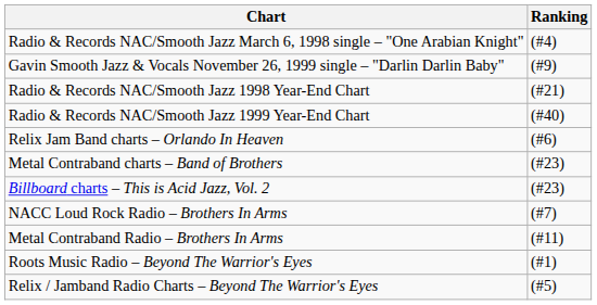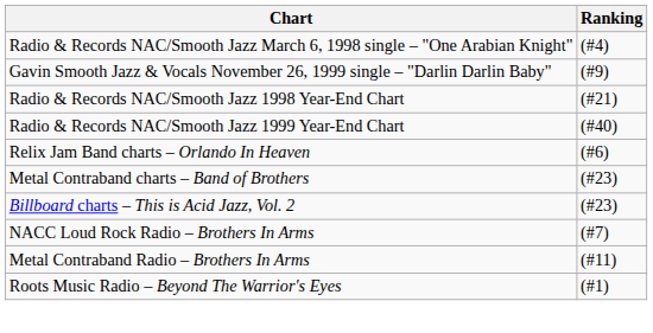- row: Relix / Jamband Radio Charts – Beyond The Warrior's Eyes | (#5)
